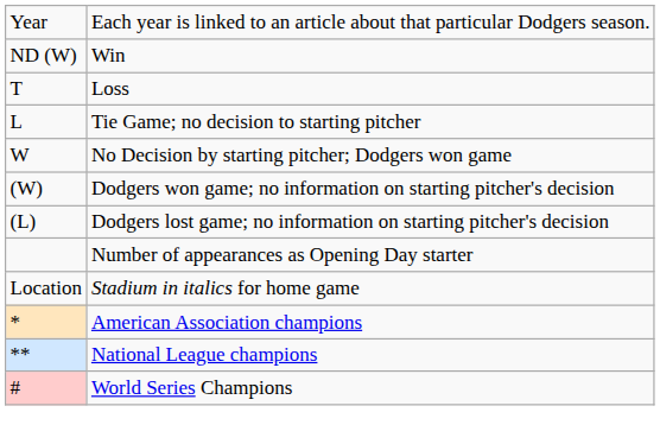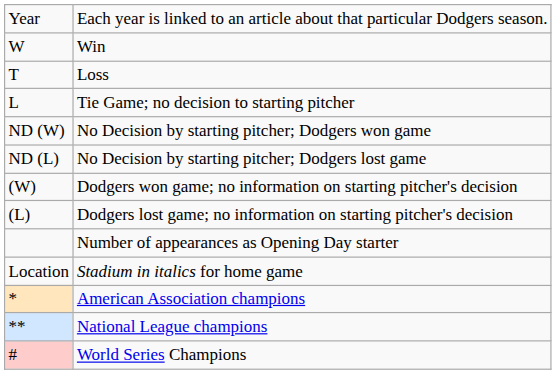Win | column 1: ND (W) -> W
No Decision by starting pitcher; Dodgers won game | column 1: W -> ND (W)
+ row: ND (L) | No Decision by starting pitcher; Dodgers lost game
